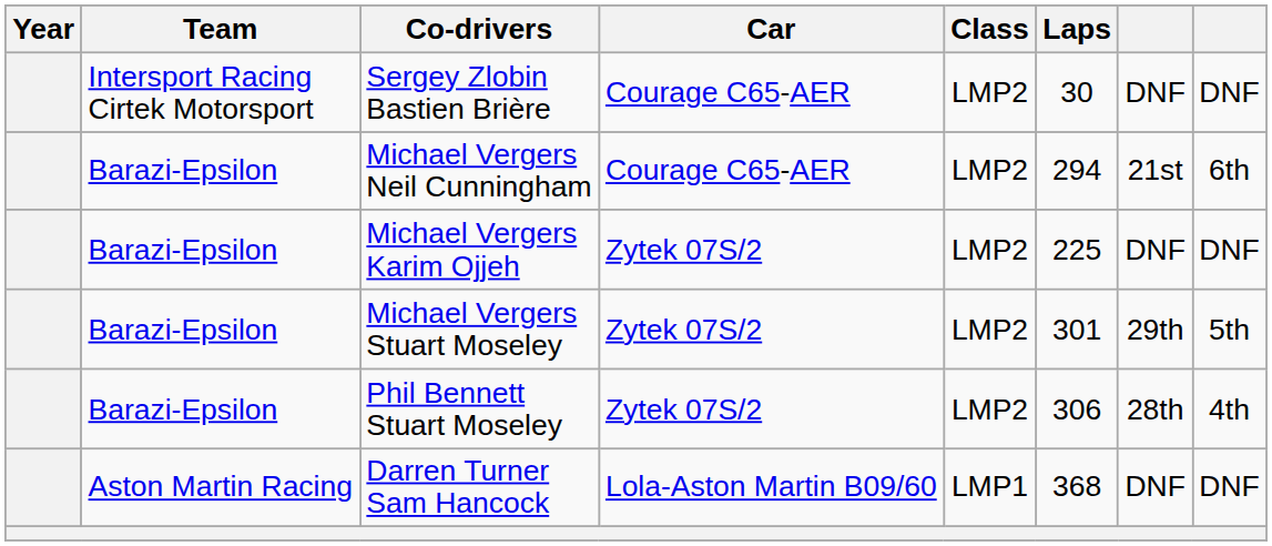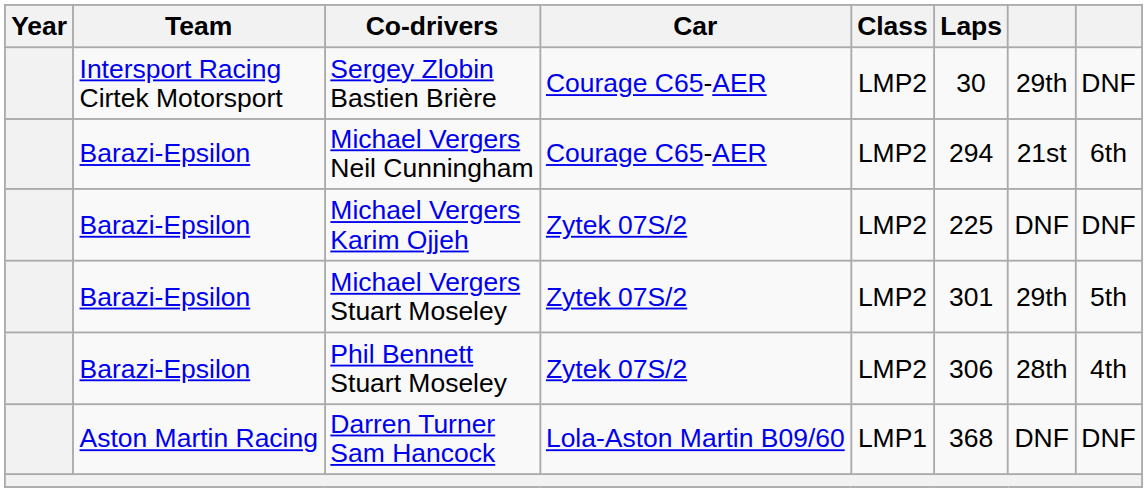Sergey Zlobin Bastien Brière | column 7: DNF -> 29th
